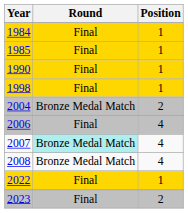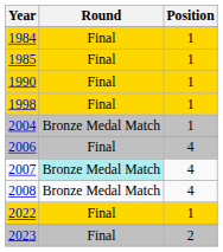2004 | Position: 2 -> 1
